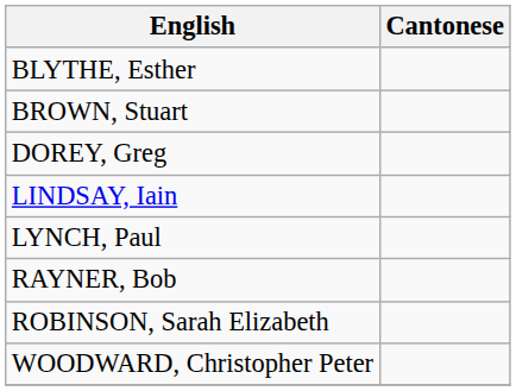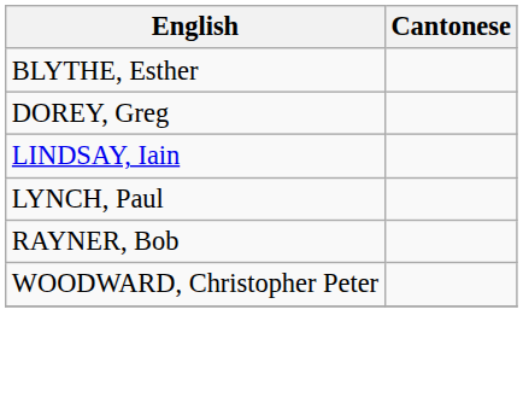- row: BROWN, Stuart
- row: ROBINSON, Sarah Elizabeth
